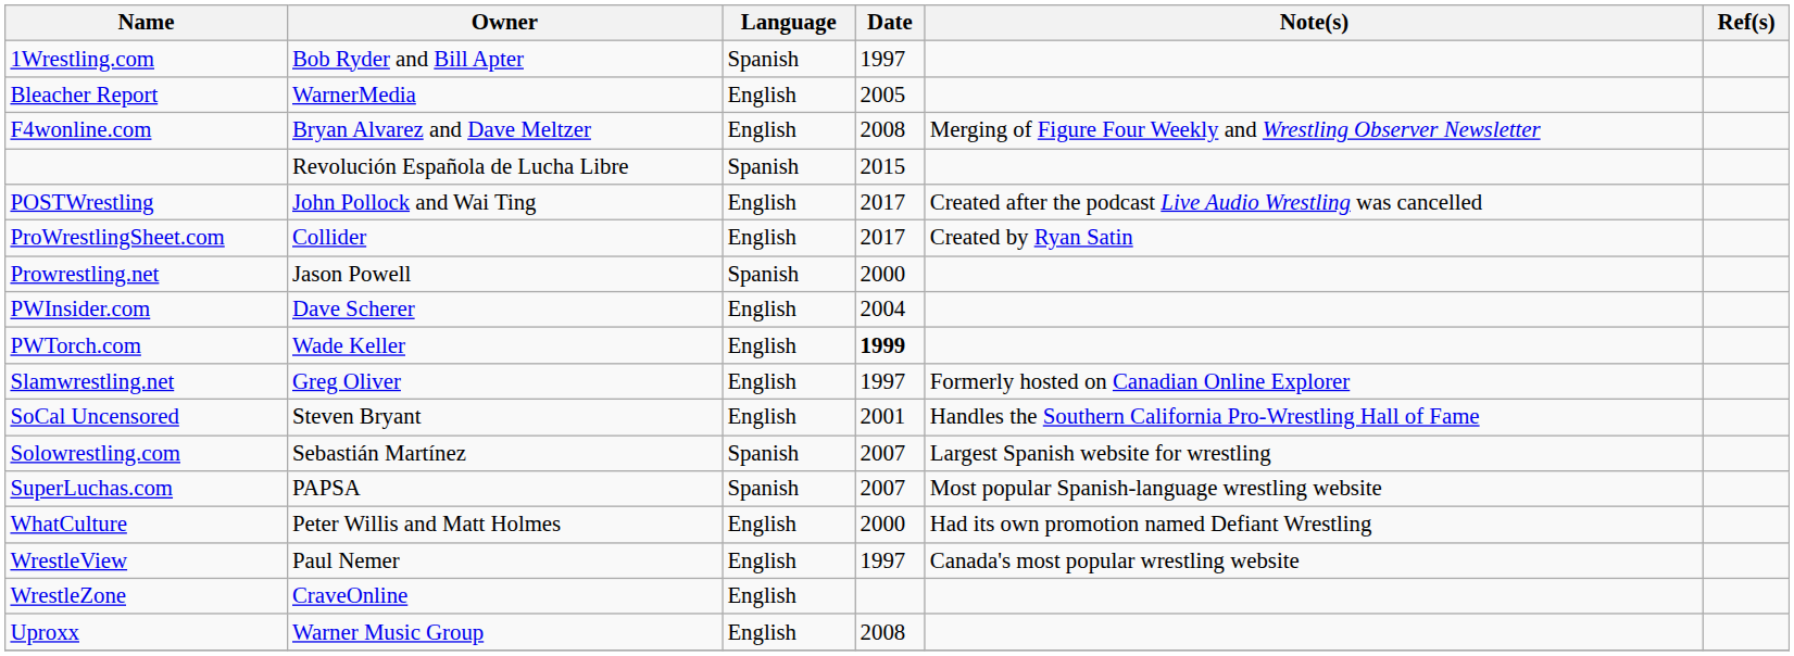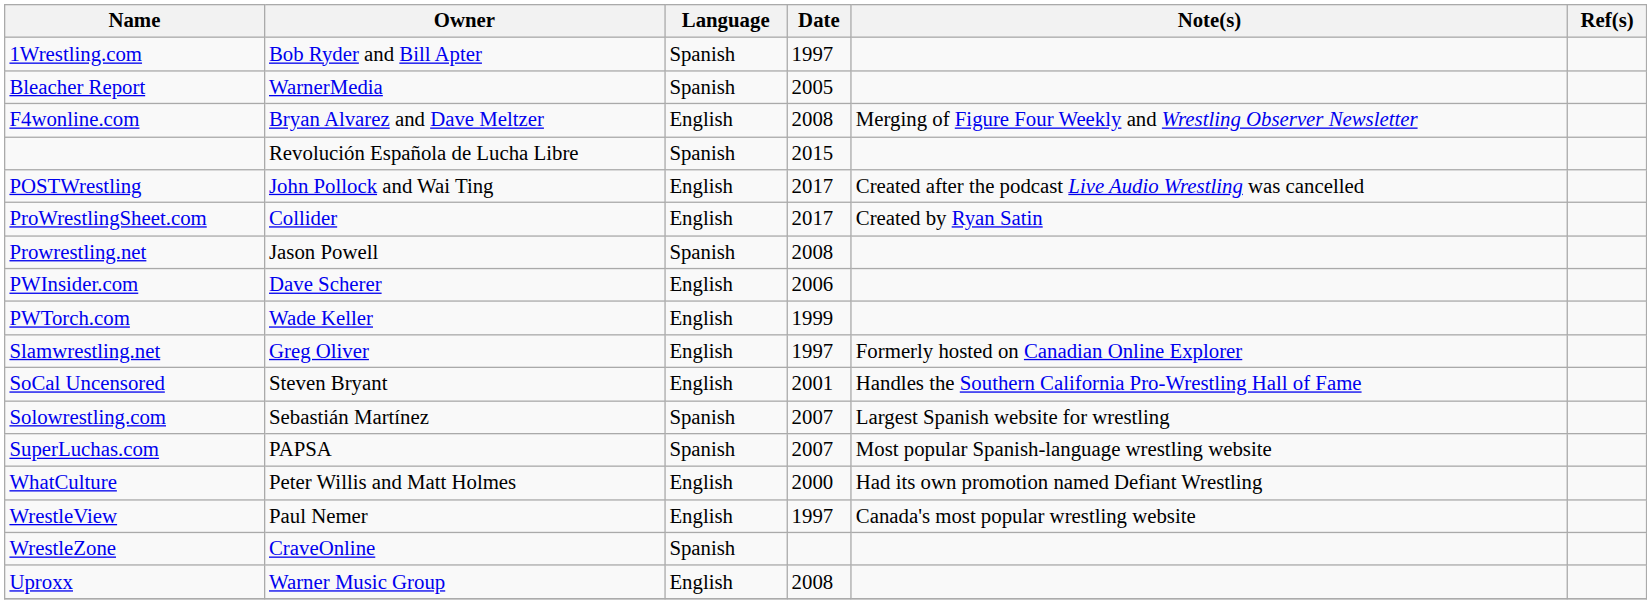Bleacher Report | Language: English -> Spanish
Prowrestling.net | Date: 2000 -> 2008
PWInsider.com | Date: 2004 -> 2006
PWTorch.com | Date: bold -> normal
WrestleZone | Language: English -> Spanish
